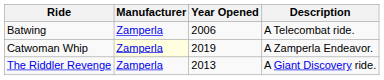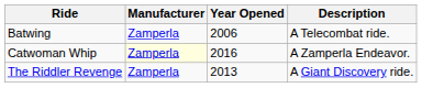Catwoman Whip | Year Opened: 2019 -> 2016
